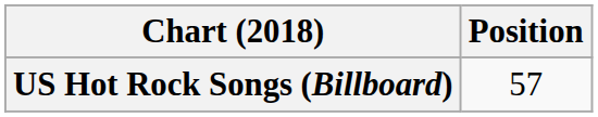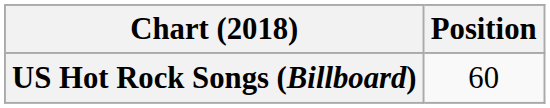US Hot Rock Songs (Billboard) | Position: 57 -> 60
